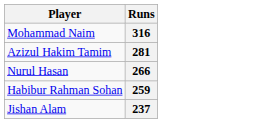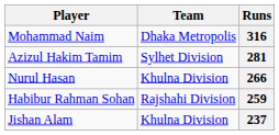+ column: Team | Dhaka Metropolis | Sylhet Division | Khulna Division | Rajshahi Division | Khulna Division
